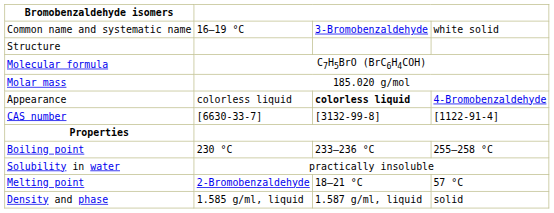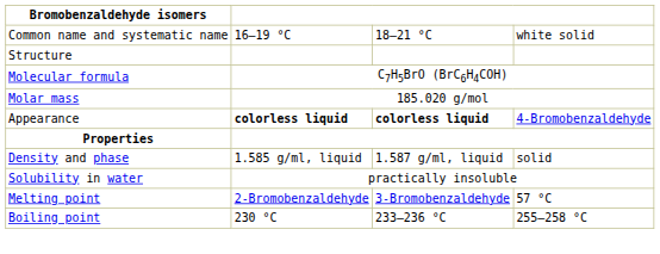Common name and systematic name | column 3: 3-Bromobenzaldehyde -> 18–21 °C
Appearance | column 2: normal -> bold
- row: CAS number | [6630-33-7] | [3132-99-8] | [1122-91-4]
rows swapped: Density and phase <-> Boiling point
Melting point | column 3: 18–21 °C -> 3-Bromobenzaldehyde
